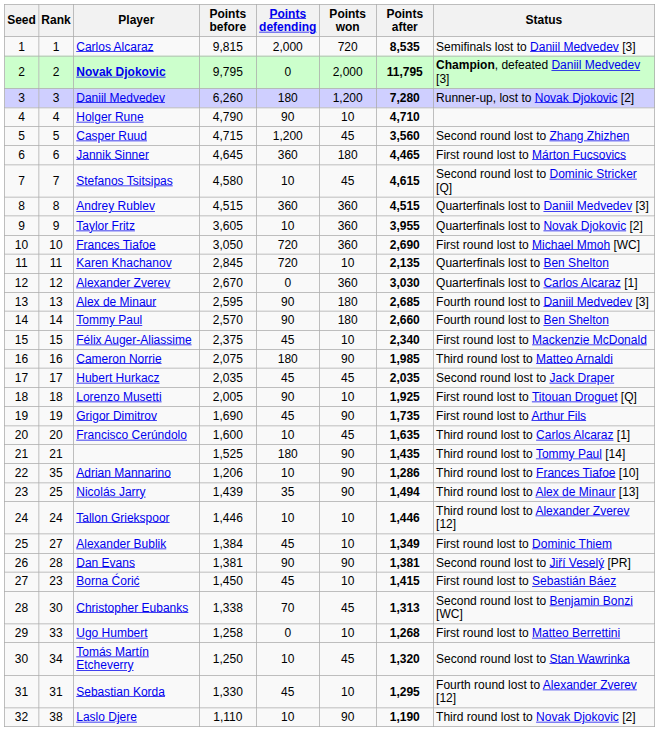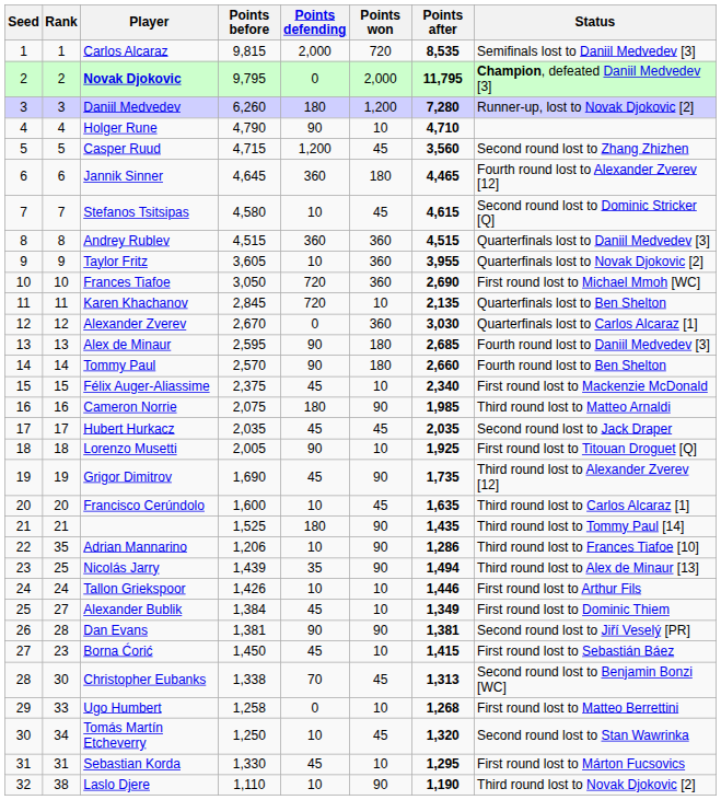Jannik Sinner | Status: First round lost to Márton Fucsovics -> Fourth round lost to Alexander Zverev [12]
Grigor Dimitrov | Status: First round lost to Arthur Fils -> Third round lost to Alexander Zverev [12]
Tallon Griekspoor | Points before: 1,446 -> 1,426
Tallon Griekspoor | Status: Third round lost to Alexander Zverev [12] -> First round lost to Arthur Fils
Sebastian Korda | Status: Fourth round lost to Alexander Zverev [12] -> First round lost to Márton Fucsovics
